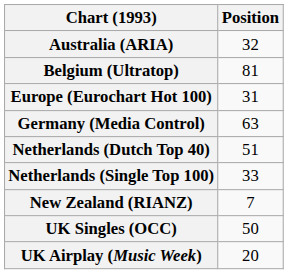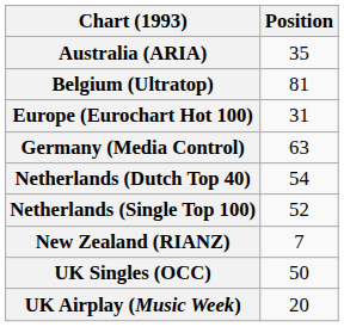Australia (ARIA) | Position: 32 -> 35
Netherlands (Dutch Top 40) | Position: 51 -> 54
Netherlands (Single Top 100) | Position: 33 -> 52
